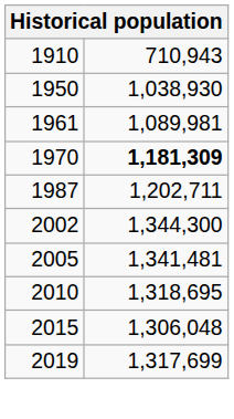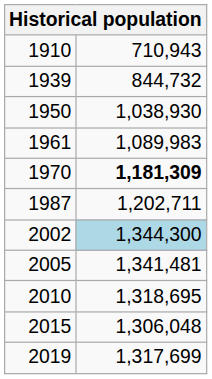+ row: 1939 | 844,732
1961 | column 2: 1,089,981 -> 1,089,983
2002 | column 2: no background -> lightblue background
